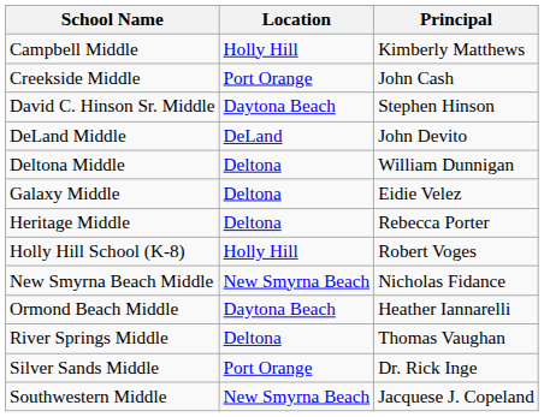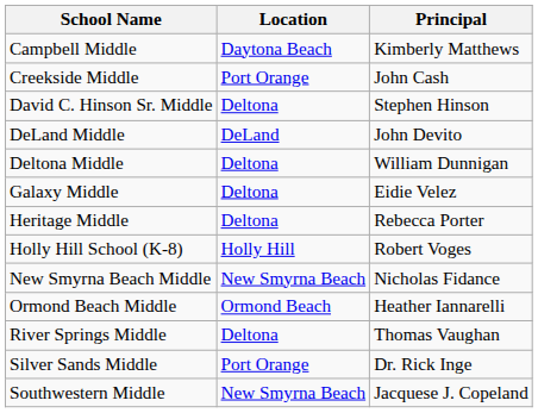Campbell Middle | Location: Holly Hill -> Daytona Beach
David C. Hinson Sr. Middle | Location: Daytona Beach -> Deltona
Ormond Beach Middle | Location: Daytona Beach -> Ormond Beach
